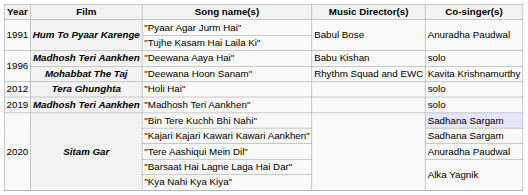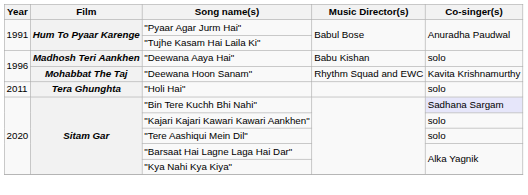"Holi Hai" | Year: 2012 -> 2011
- row: 2019 | Madhosh Teri Aankhen | "Madhosh Teri Aankhen" | solo
"Kajari Kajari Kawari Kawari Aankhen" | Co-singer(s): Sadhana Sargam -> solo
"Tere Aashiqui Mein Dil" | Co-singer(s): Anuradha Paudwal -> solo
